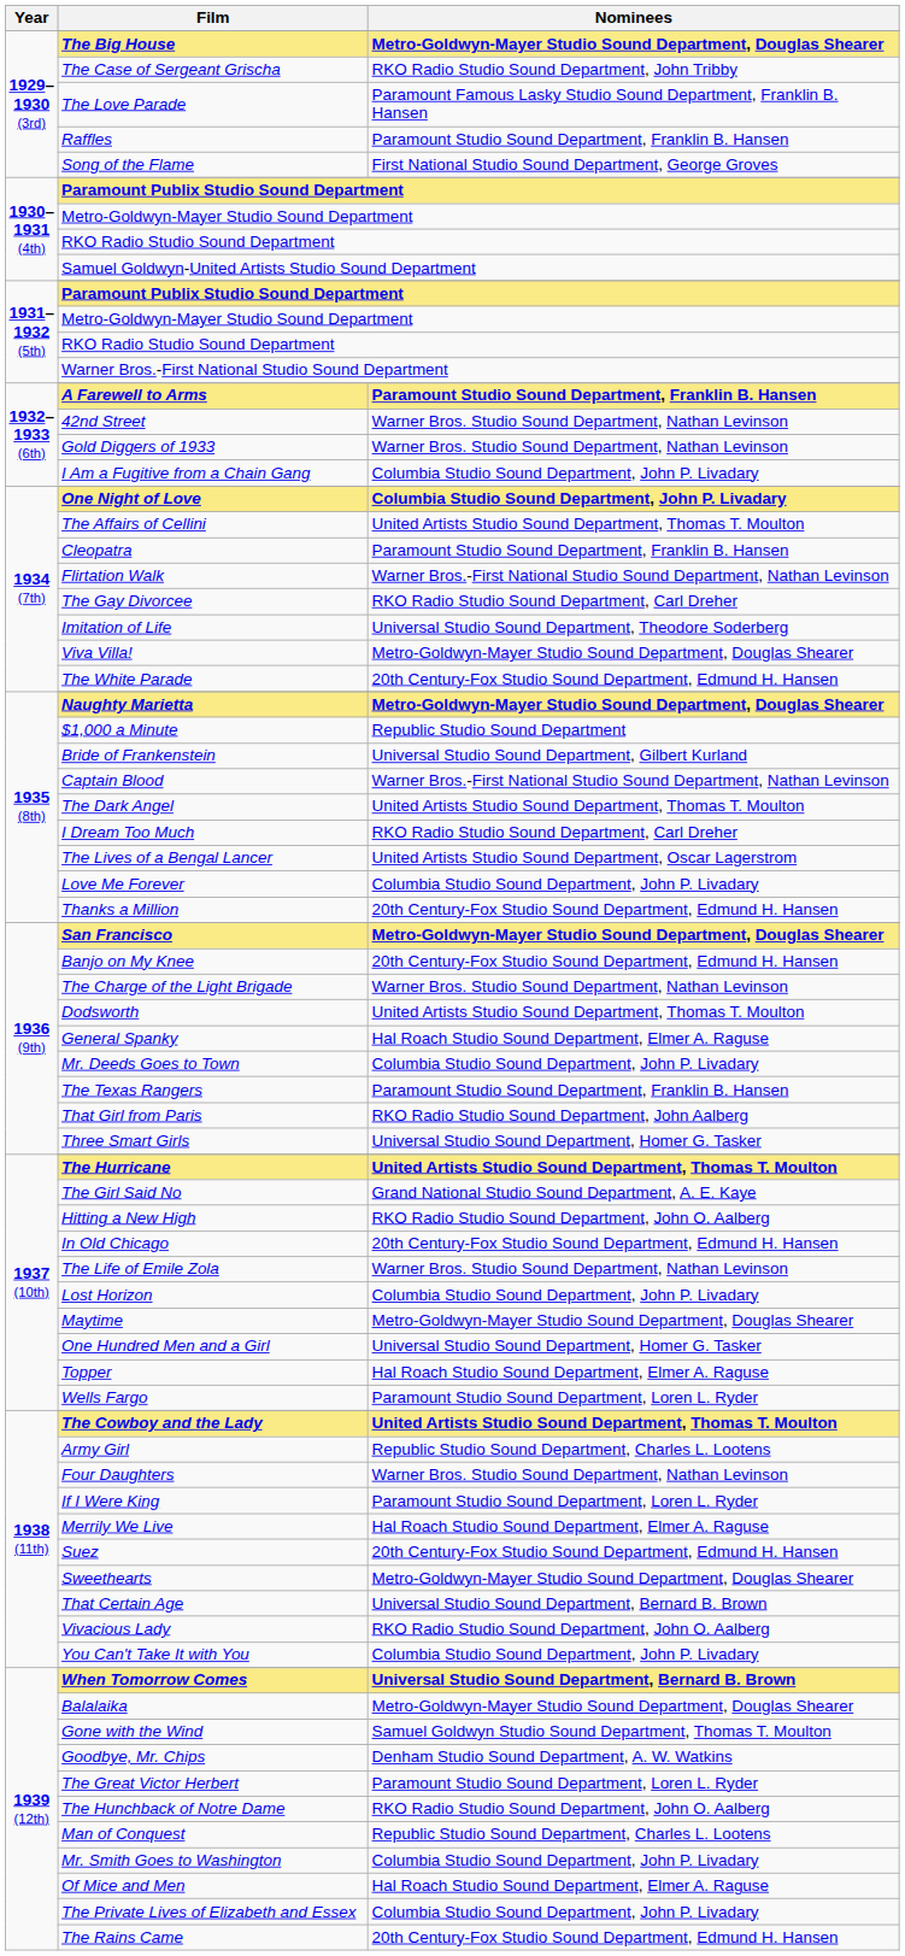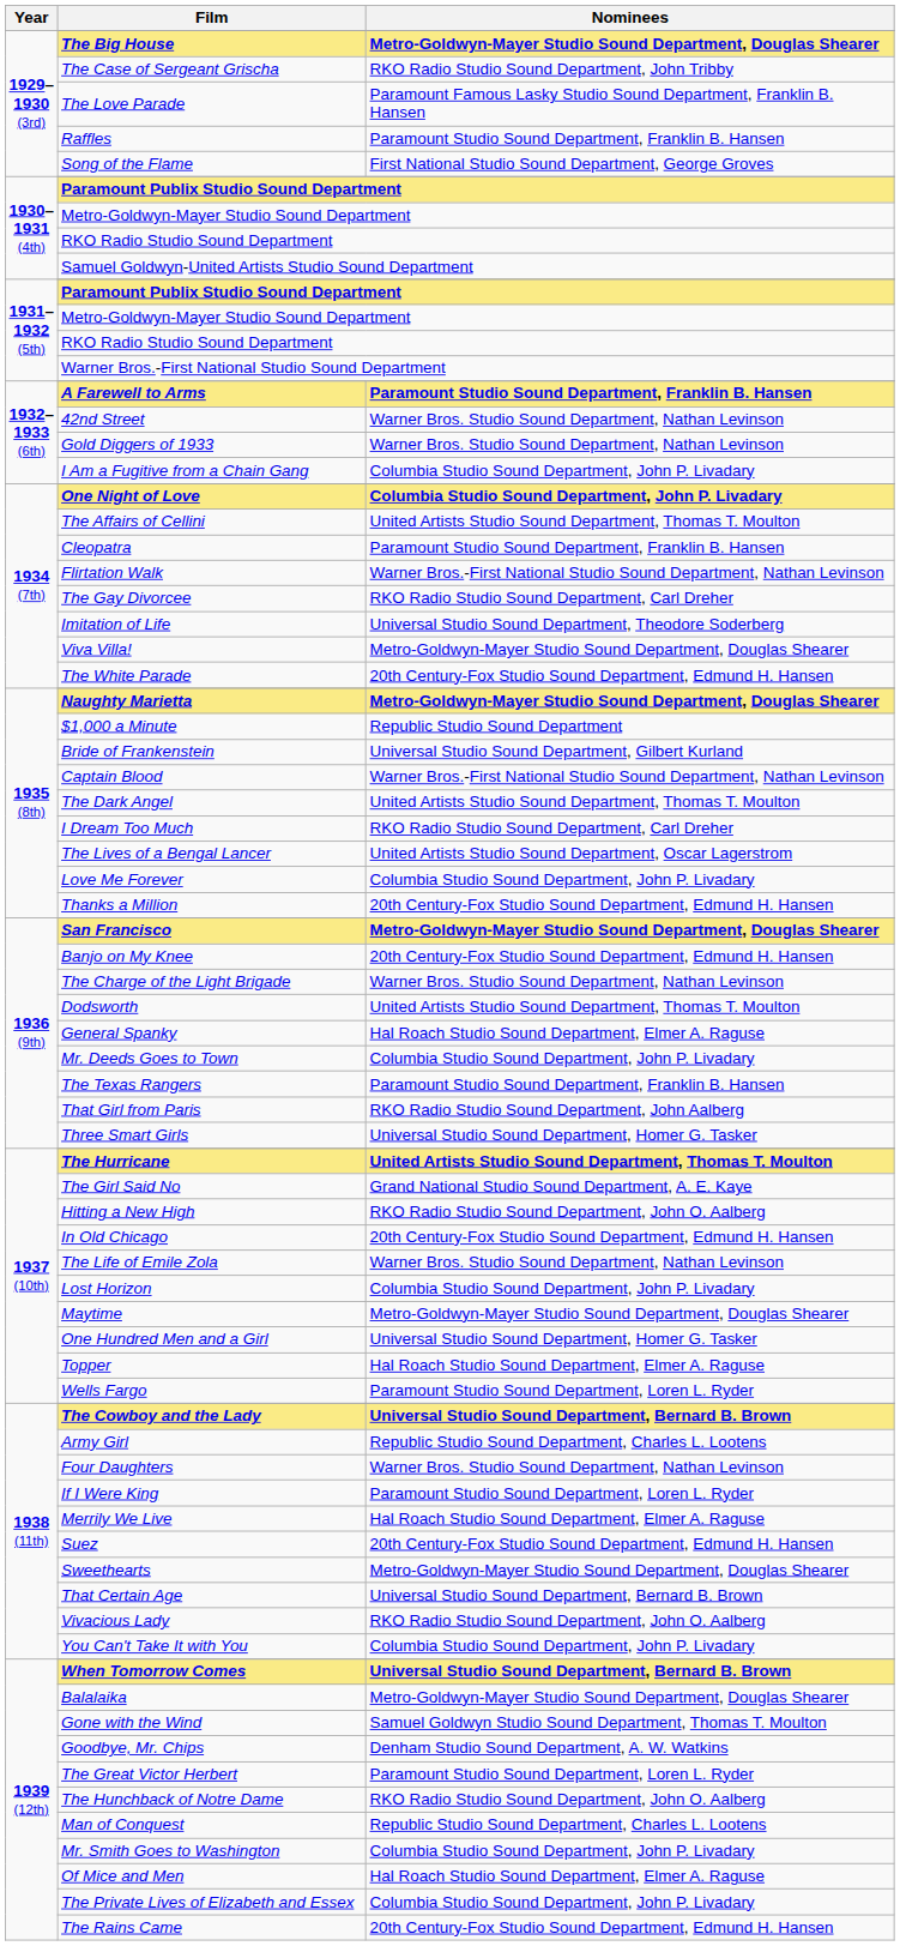The Cowboy and the Lady | Nominees: United Artists Studio Sound Department, Thomas T. Moulton -> Universal Studio Sound Department, Bernard B. Brown
